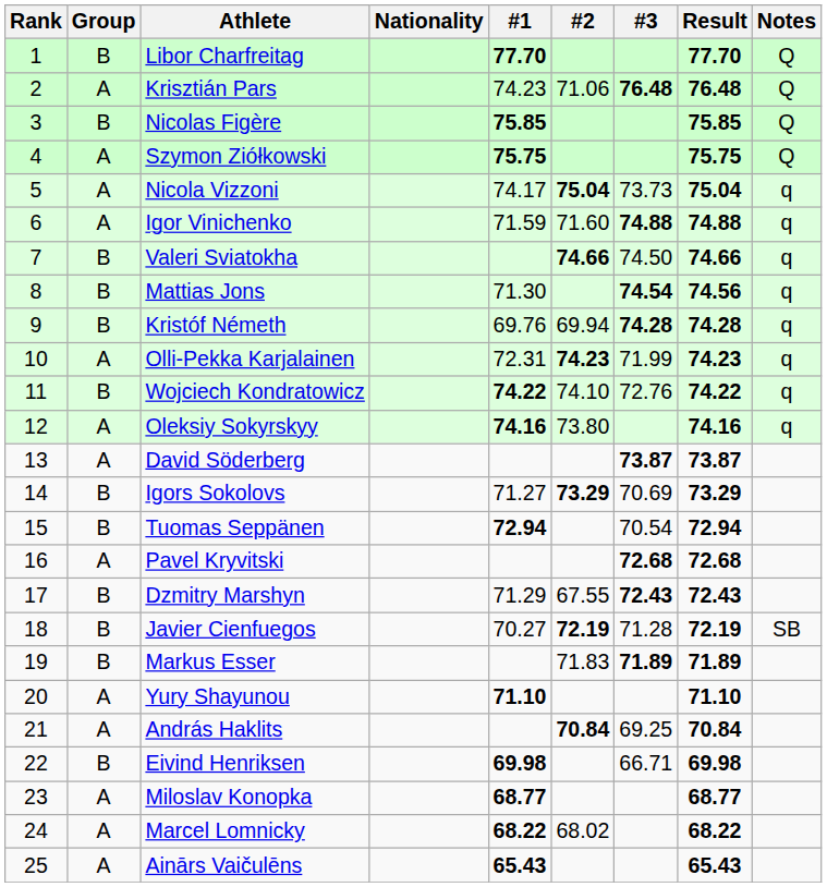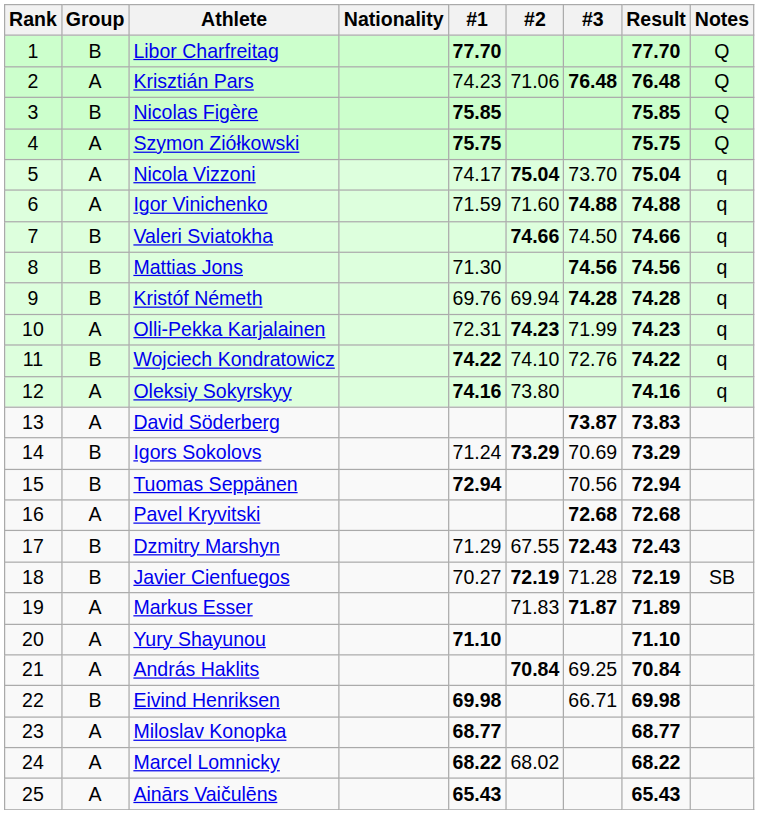Nicola Vizzoni | #3: 73.73 -> 73.70
Mattias Jons | #3: 74.54 -> 74.56
David Söderberg | Result: 73.87 -> 73.83
Igors Sokolovs | #1: 71.27 -> 71.24
Tuomas Seppänen | #3: 70.54 -> 70.56
Markus Esser | Group: B -> A
Markus Esser | #3: 71.89 -> 71.87
